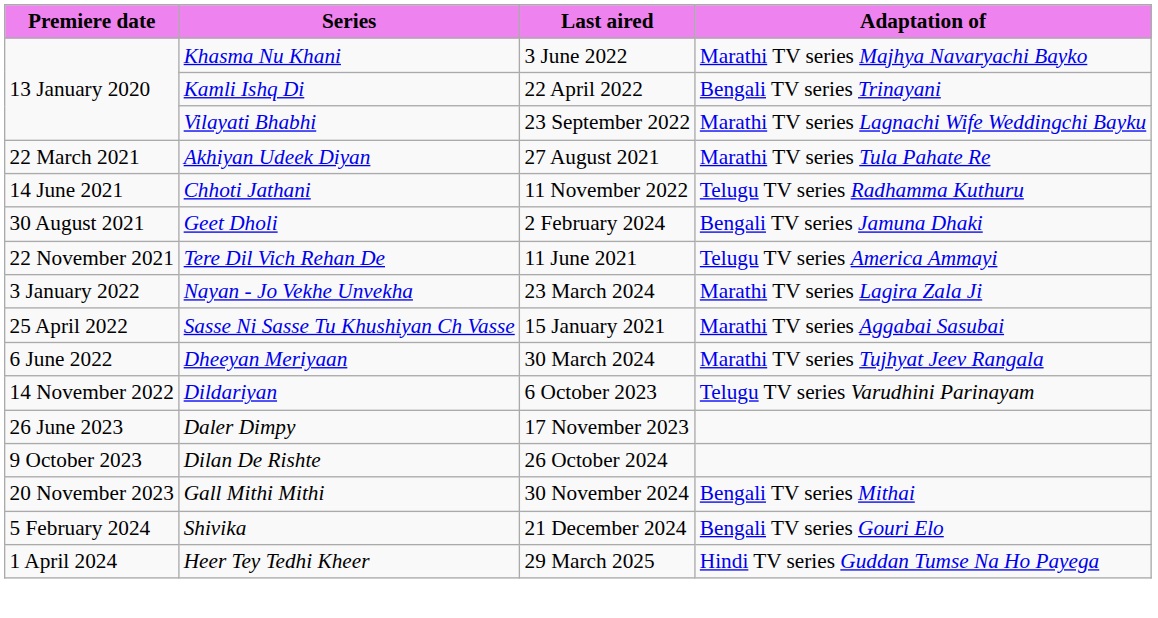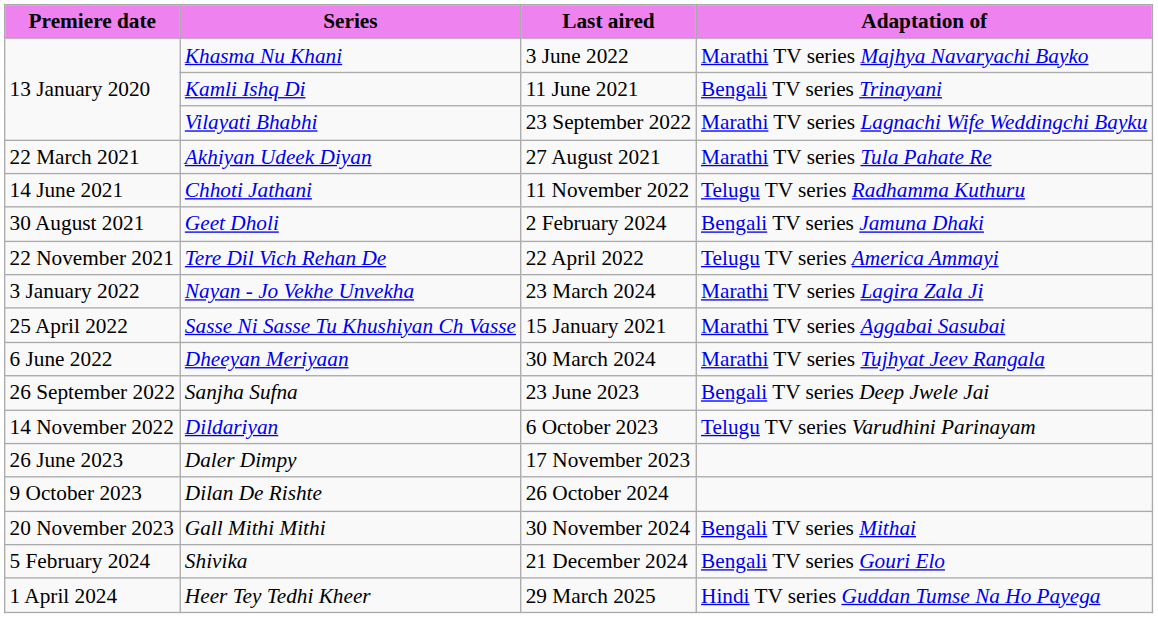Kamli Ishq Di | Last aired: 22 April 2022 -> 11 June 2021
Tere Dil Vich Rehan De | Last aired: 11 June 2021 -> 22 April 2022
+ row: 26 September 2022 | Sanjha Sufna | 23 June 2023 | Bengali TV series Deep Jwele Jai
